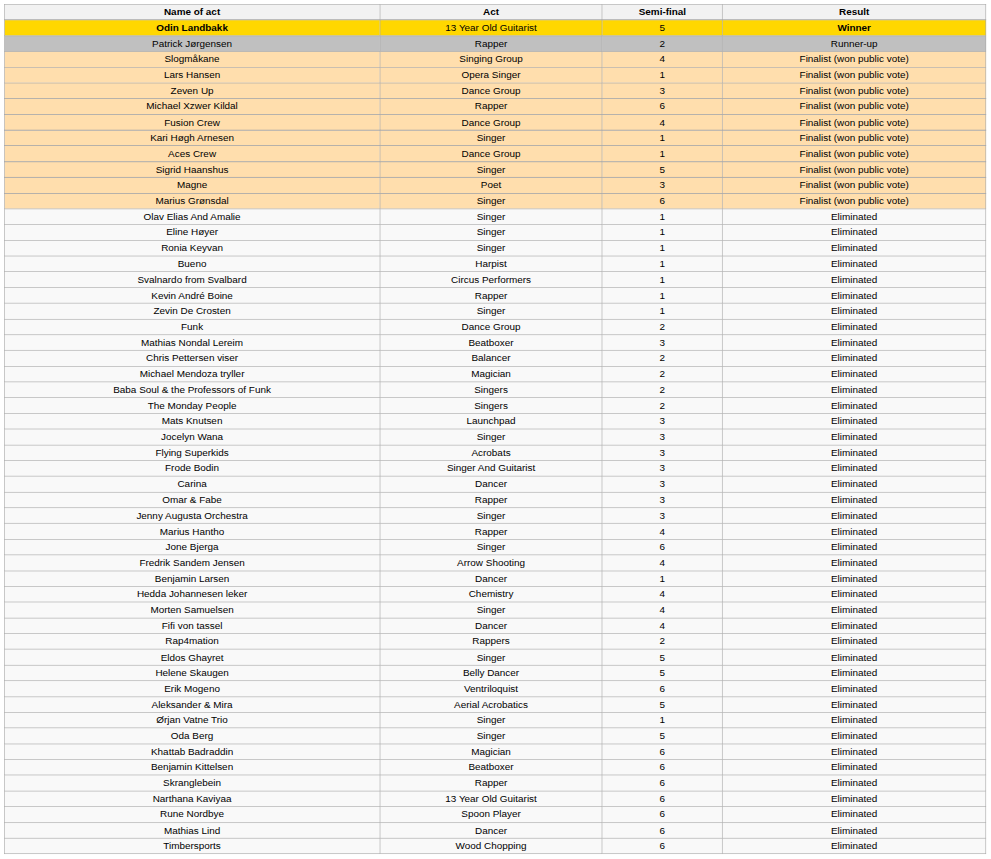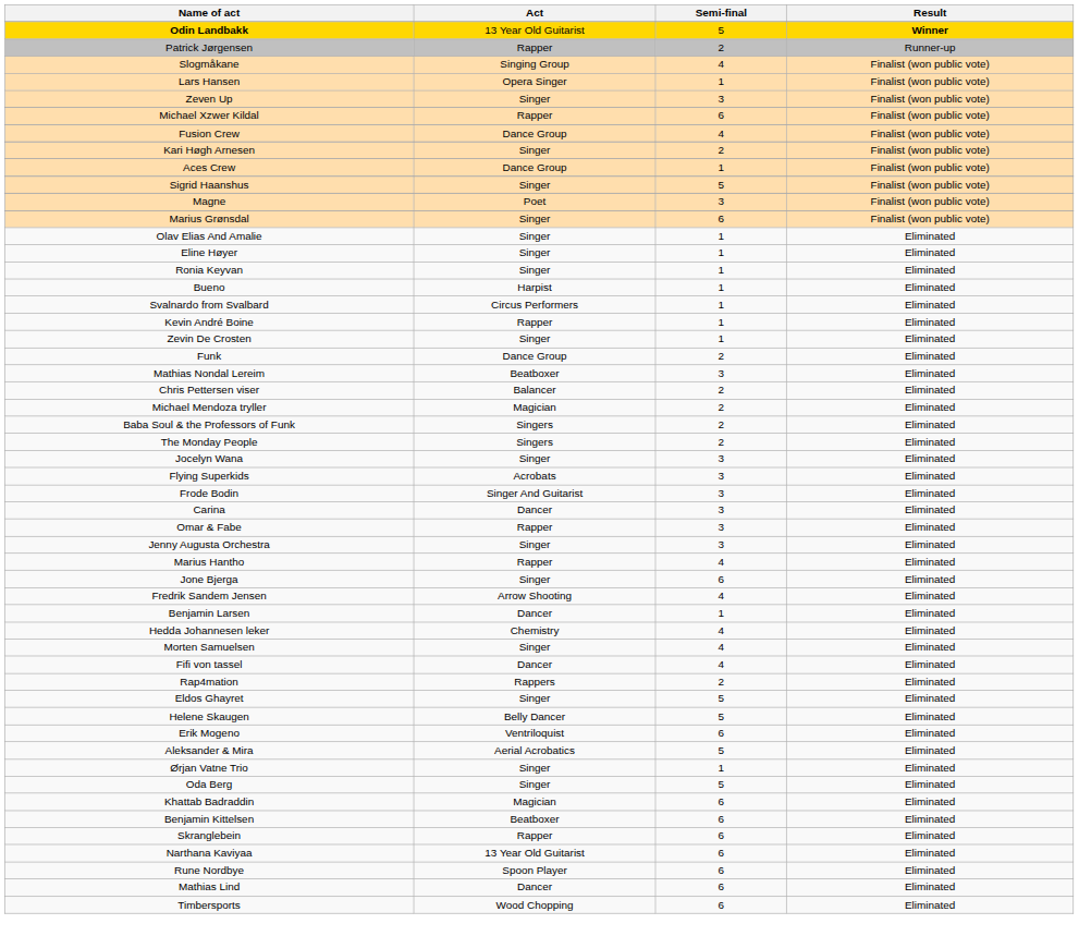Zeven Up | Act: Dance Group -> Singer
Kari Høgh Arnesen | Semi-final: 1 -> 2
- row: Mats Knutsen | Launchpad | 3 | Eliminated
